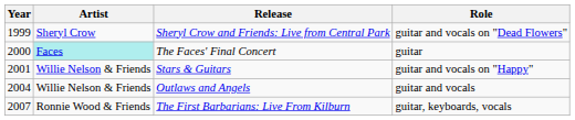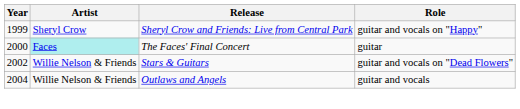Sheryl Crow and Friends: Live from Central Park | Role: guitar and vocals on "Dead Flowers" -> guitar and vocals on "Happy"
Stars & Guitars | Year: 2001 -> 2002
Stars & Guitars | Role: guitar and vocals on "Happy" -> guitar and vocals on "Dead Flowers"
- row: 2007 | Ronnie Wood & Friends | The First Barbarians: Live From Kilburn | guitar, keyboards, vocals
